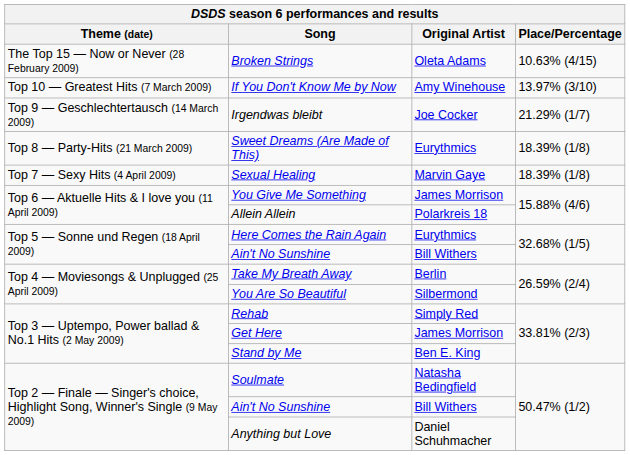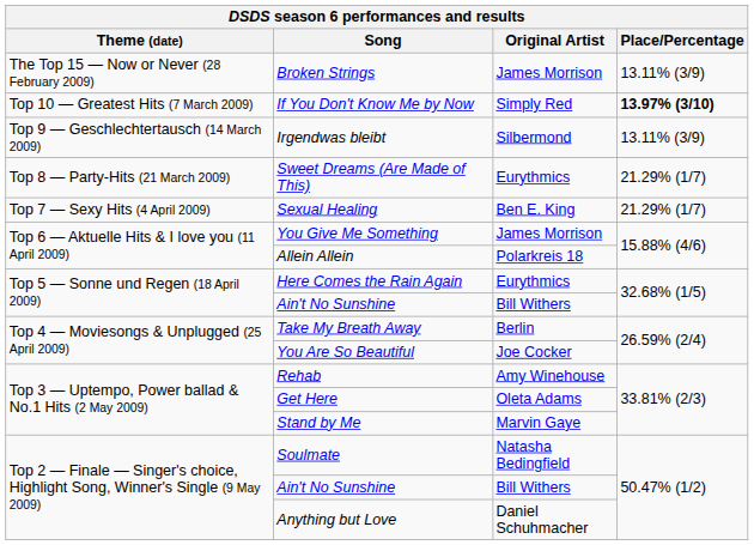Broken Strings | Original Artist: Oleta Adams -> James Morrison
Broken Strings | Place/Percentage: 10.63% (4/15) -> 13.11% (3/9)
If You Don't Know Me by Now | Original Artist: Amy Winehouse -> Simply Red
If You Don't Know Me by Now | Place/Percentage: normal -> bold
Irgendwas bleibt | Original Artist: Joe Cocker -> Silbermond
Irgendwas bleibt | Place/Percentage: 21.29% (1/7) -> 13.11% (3/9)
Sweet Dreams (Are Made of This) | Place/Percentage: 18.39% (1/8) -> 21.29% (1/7)
Sexual Healing | Original Artist: Marvin Gaye -> Ben E. King
Sexual Healing | Place/Percentage: 18.39% (1/8) -> 21.29% (1/7)
You Are So Beautiful | Original Artist: Silbermond -> Joe Cocker
Rehab | Original Artist: Simply Red -> Amy Winehouse
Get Here | Original Artist: James Morrison -> Oleta Adams
Stand by Me | Original Artist: Ben E. King -> Marvin Gaye
